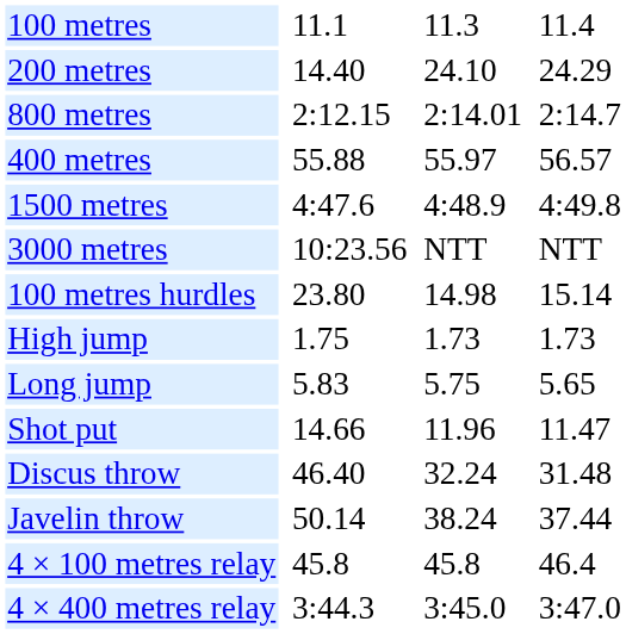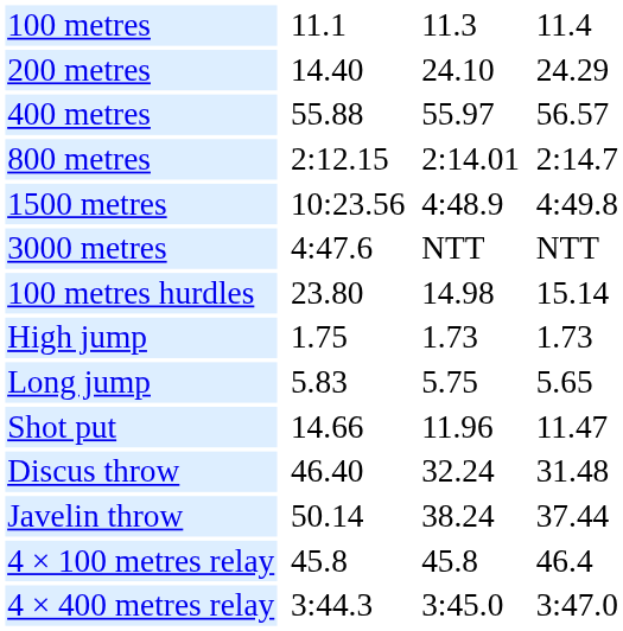rows swapped: 400 metres <-> 800 metres
1500 metres | column 3: 4:47.6 -> 10:23.56
3000 metres | column 3: 10:23.56 -> 4:47.6
